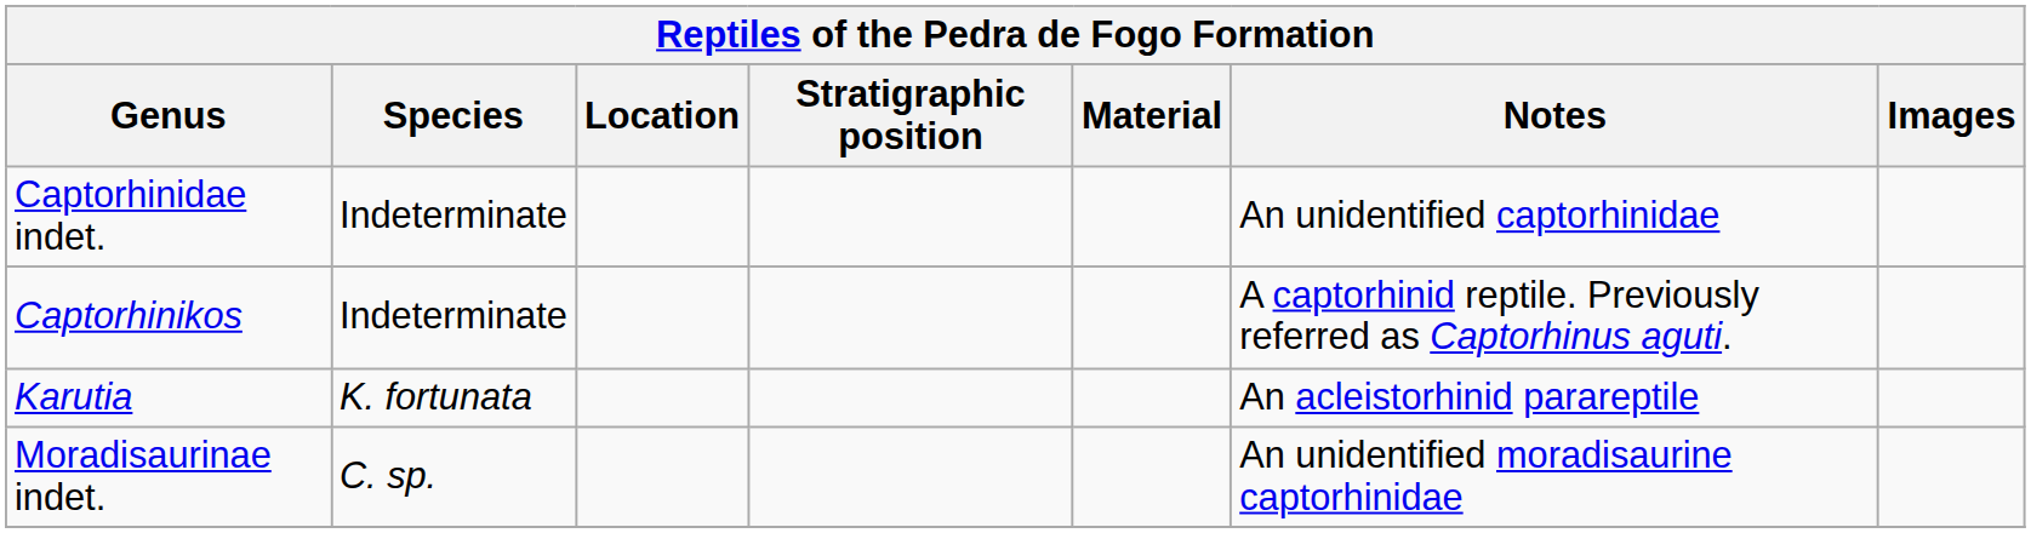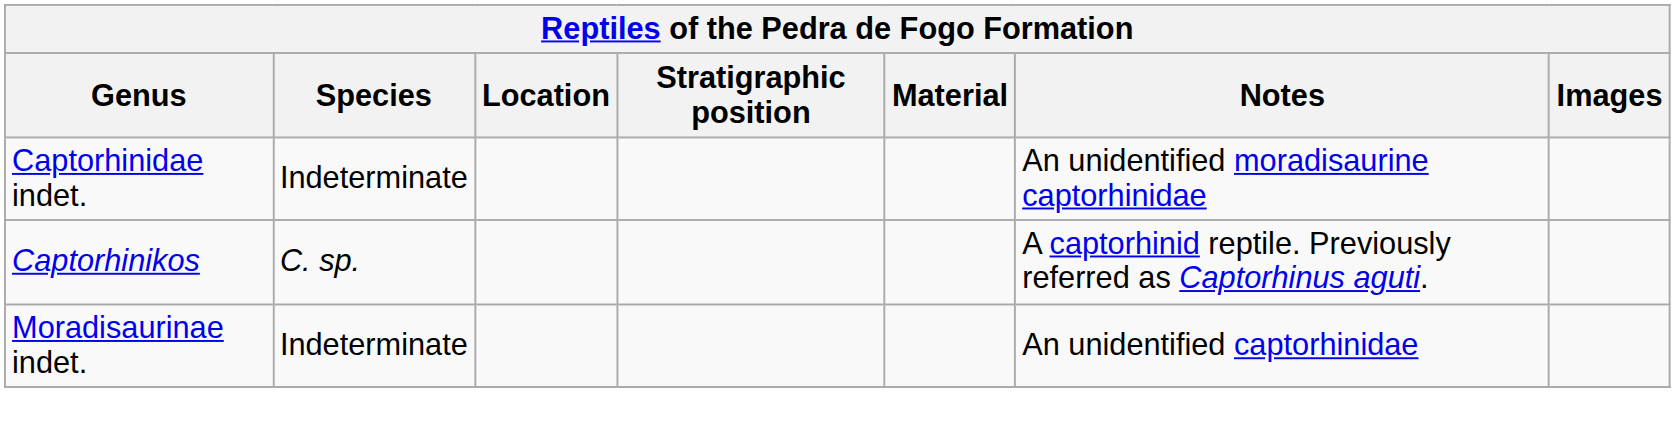Captorhinidae indet. | Notes: An unidentified captorhinidae -> An unidentified moradisaurine captorhinidae
Captorhinikos | Species: Indeterminate -> C. sp.
- row: Karutia | K. fortunata | An acleistorhinid parareptile
Moradisaurinae indet. | Species: C. sp. -> Indeterminate
Moradisaurinae indet. | Notes: An unidentified moradisaurine captorhinidae -> An unidentified captorhinidae
